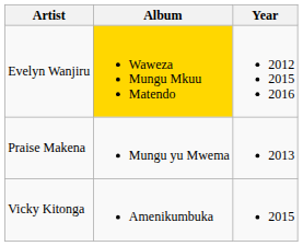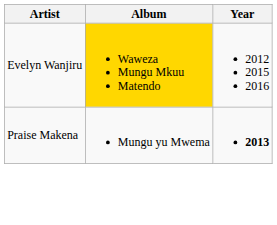Praise Makena | Year: normal -> bold
- row: Vicky Kitonga | Amenikumbuka | 2015
